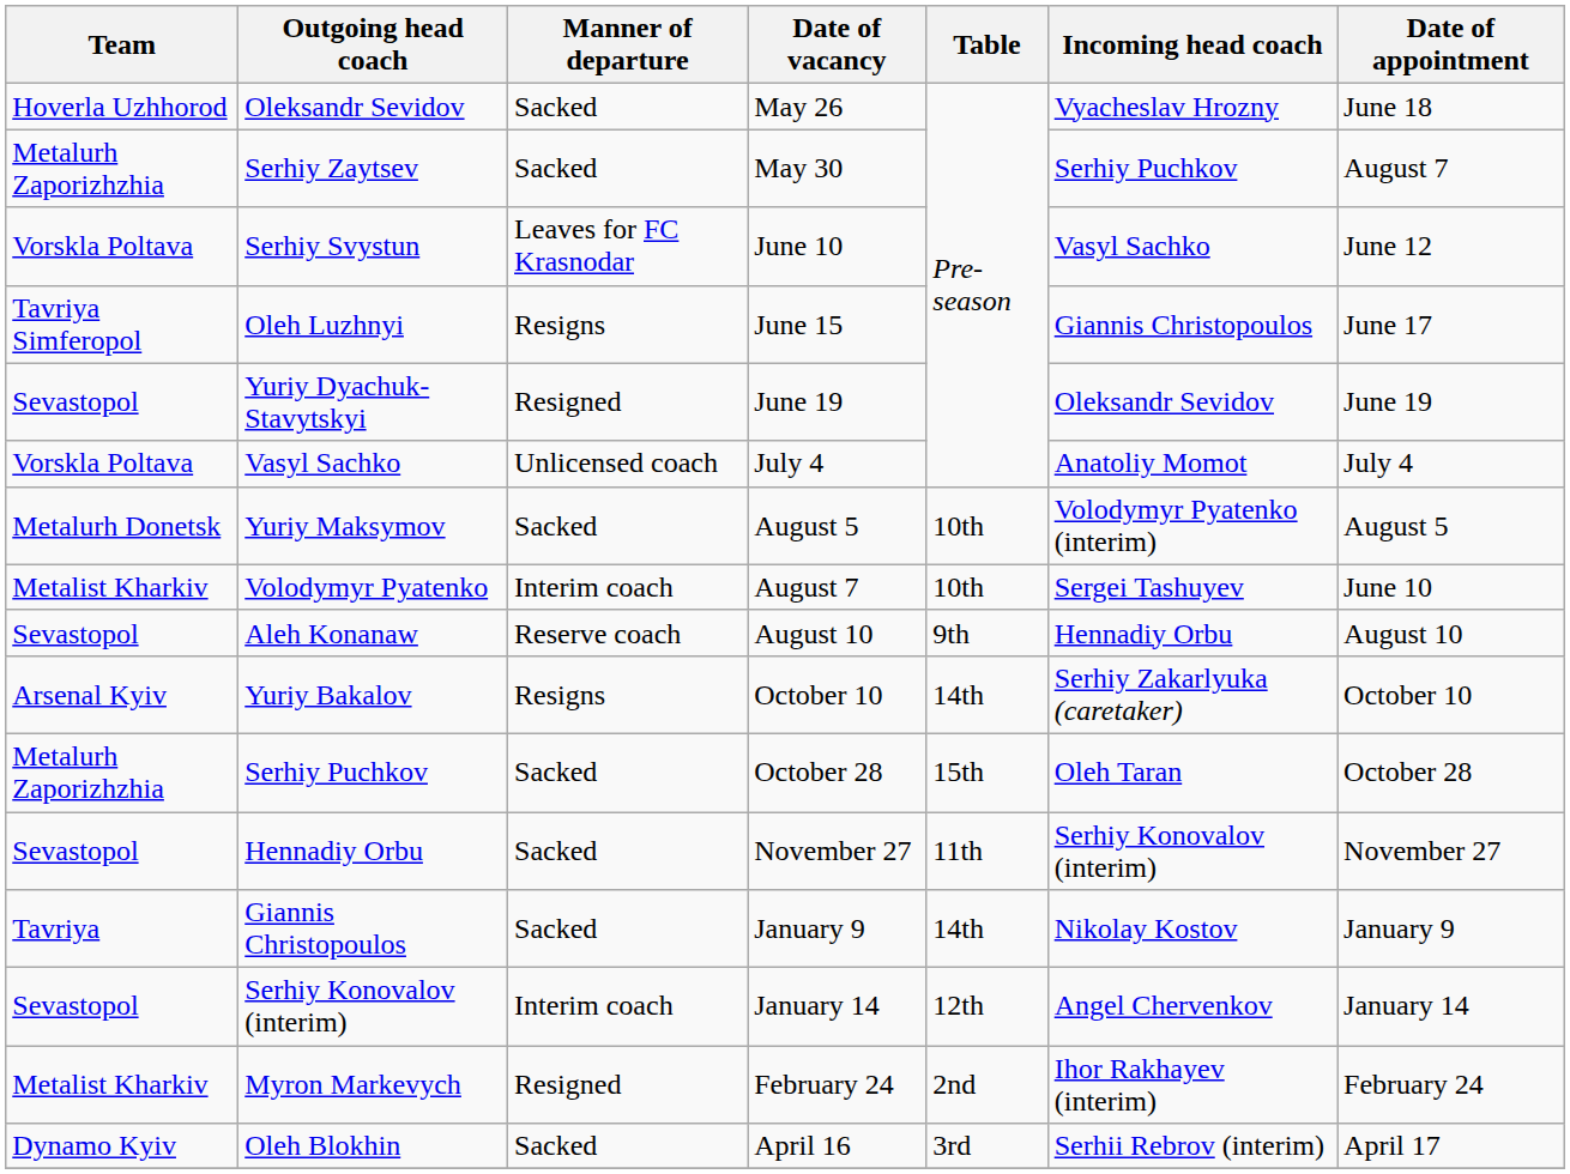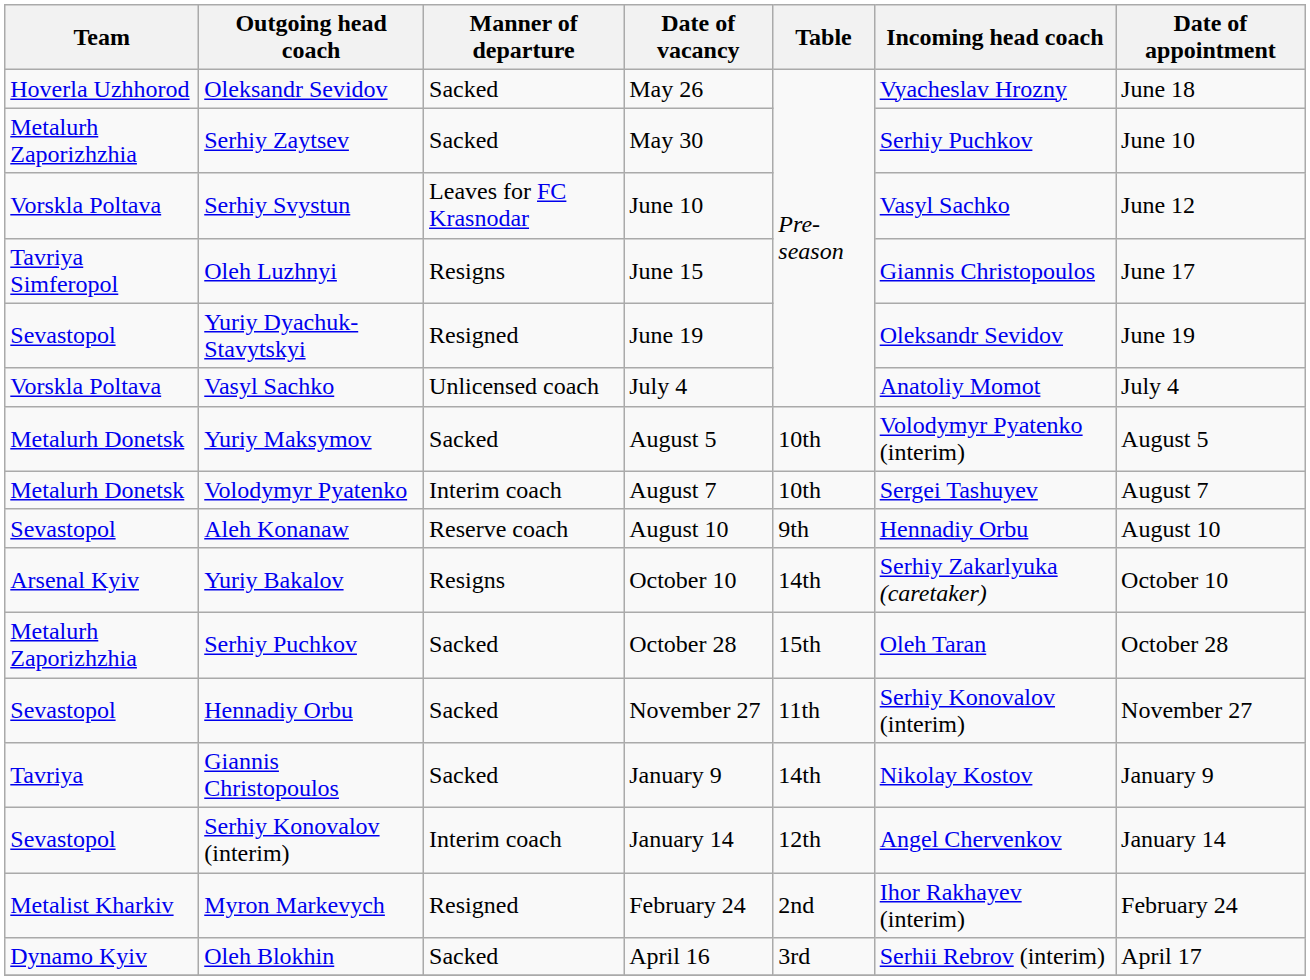Serhiy Zaytsev | Date of appointment: August 7 -> June 10
Volodymyr Pyatenko | Team: Metalist Kharkiv -> Metalurh Donetsk
Volodymyr Pyatenko | Date of appointment: June 10 -> August 7
